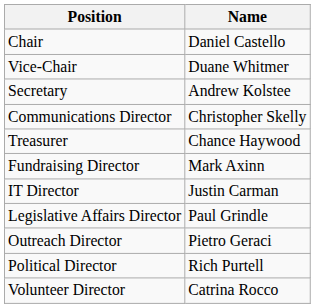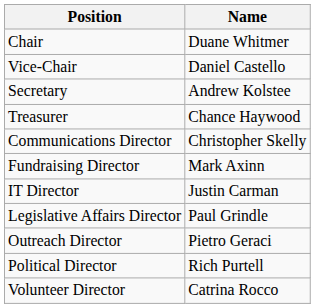Chair | Name: Daniel Castello -> Duane Whitmer
Vice-Chair | Name: Duane Whitmer -> Daniel Castello
rows swapped: Treasurer <-> Communications Director
